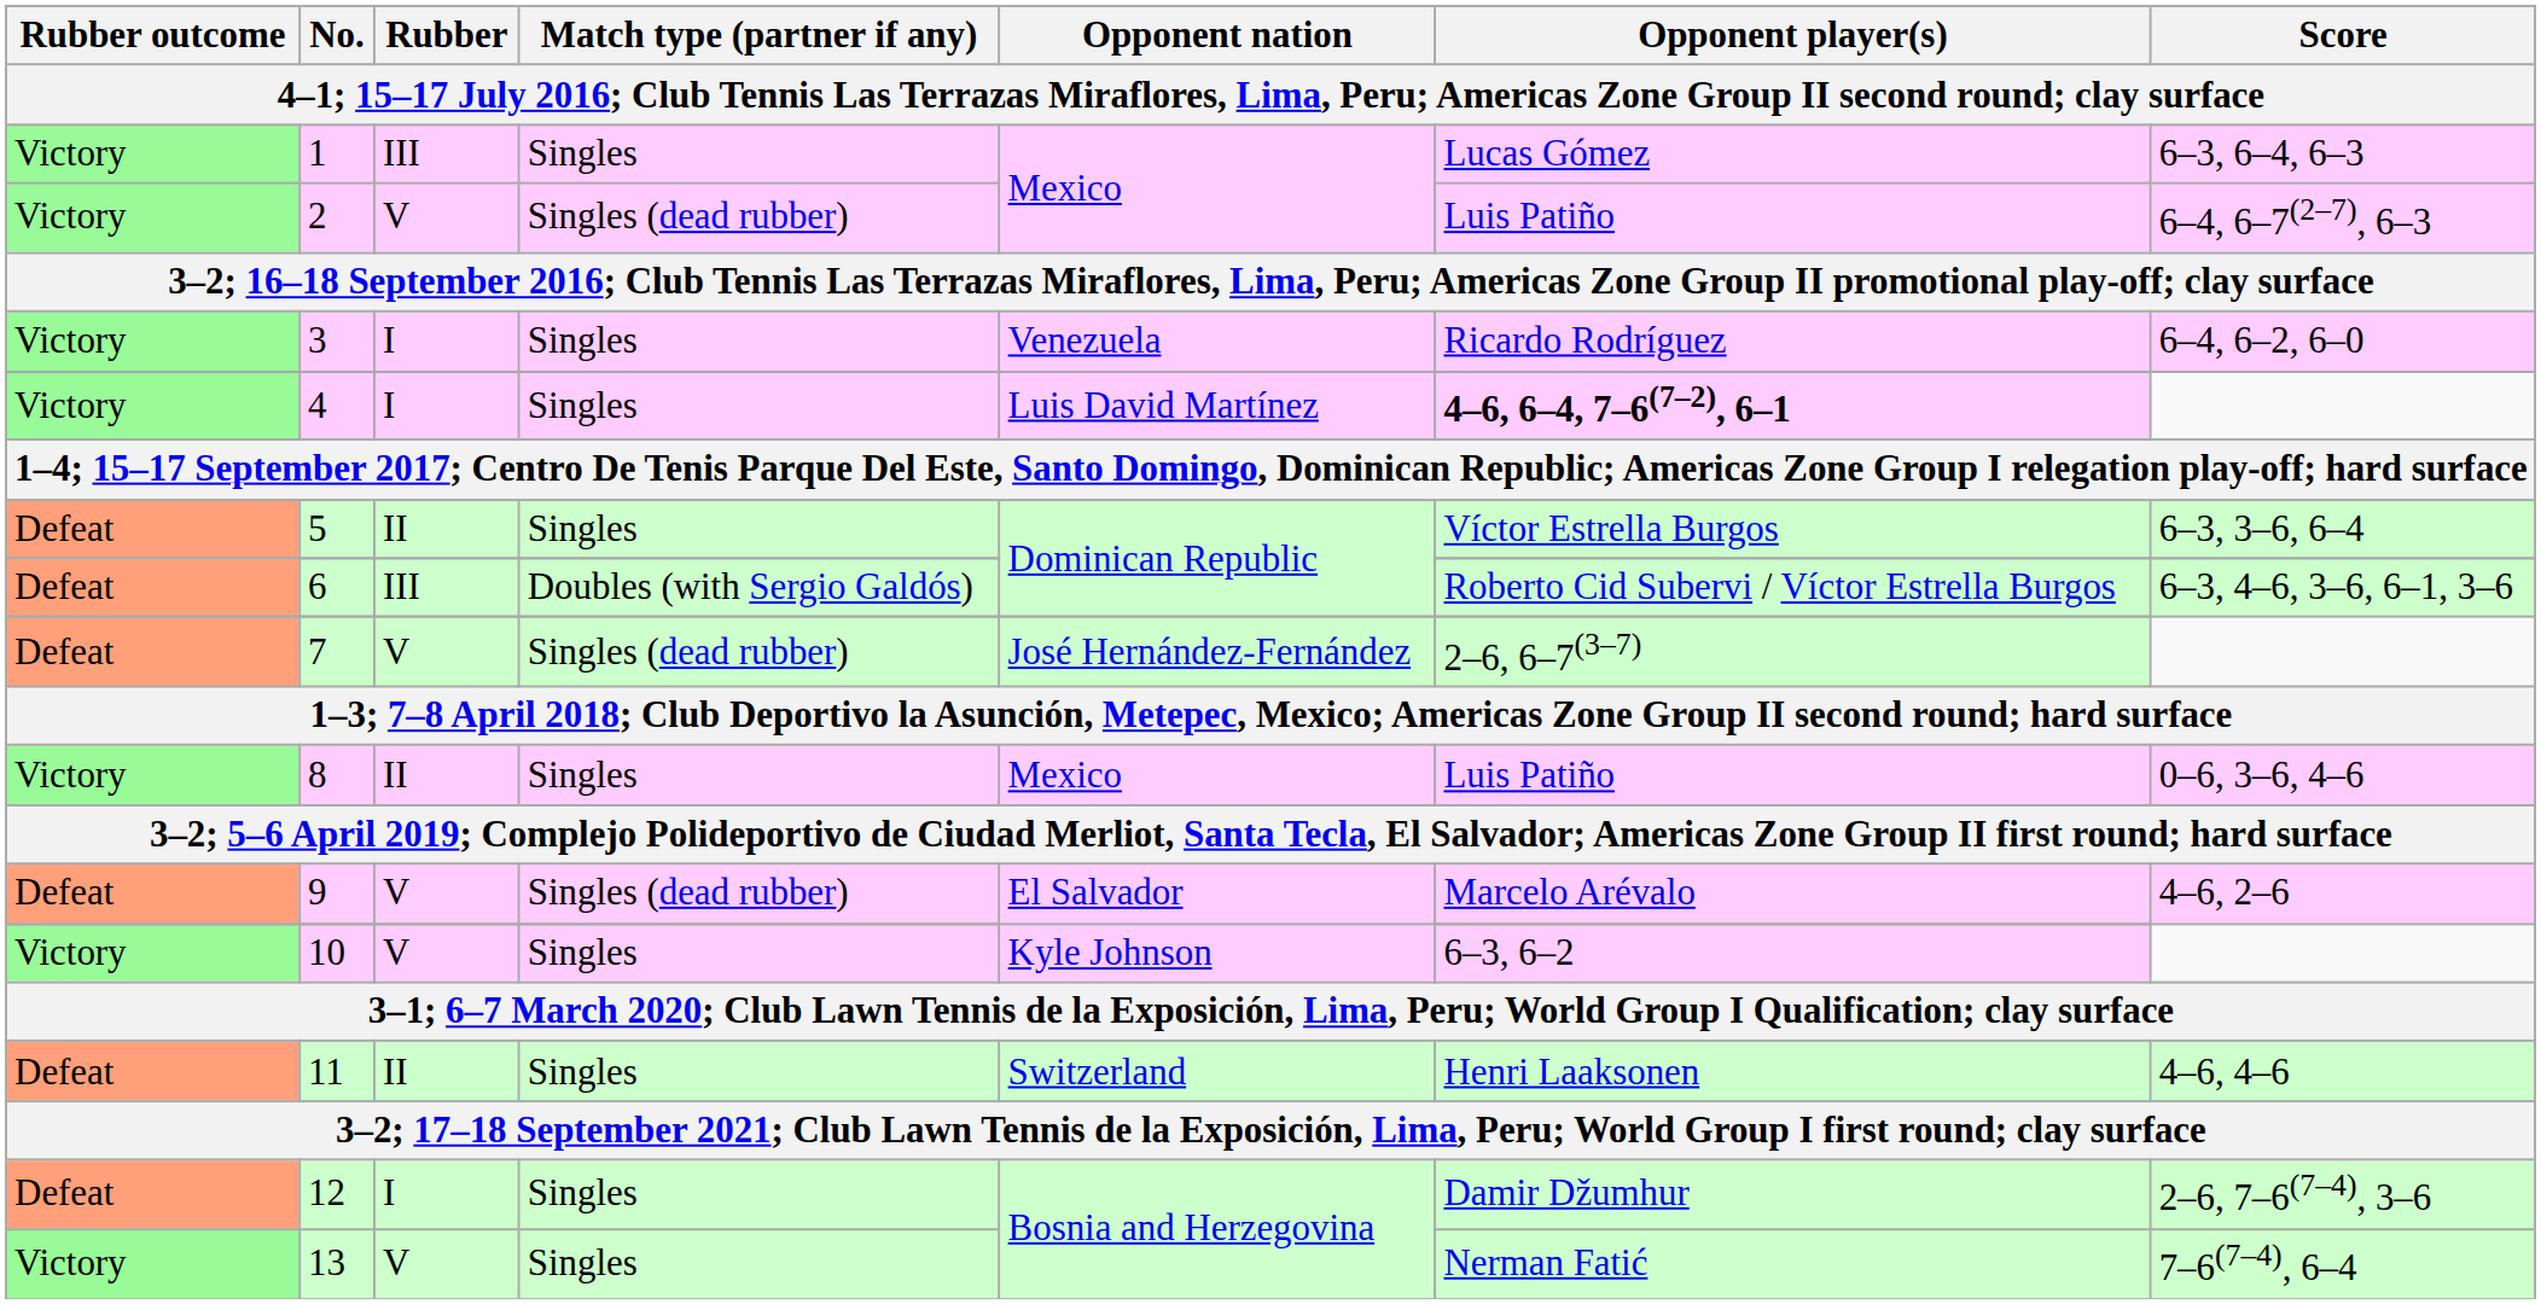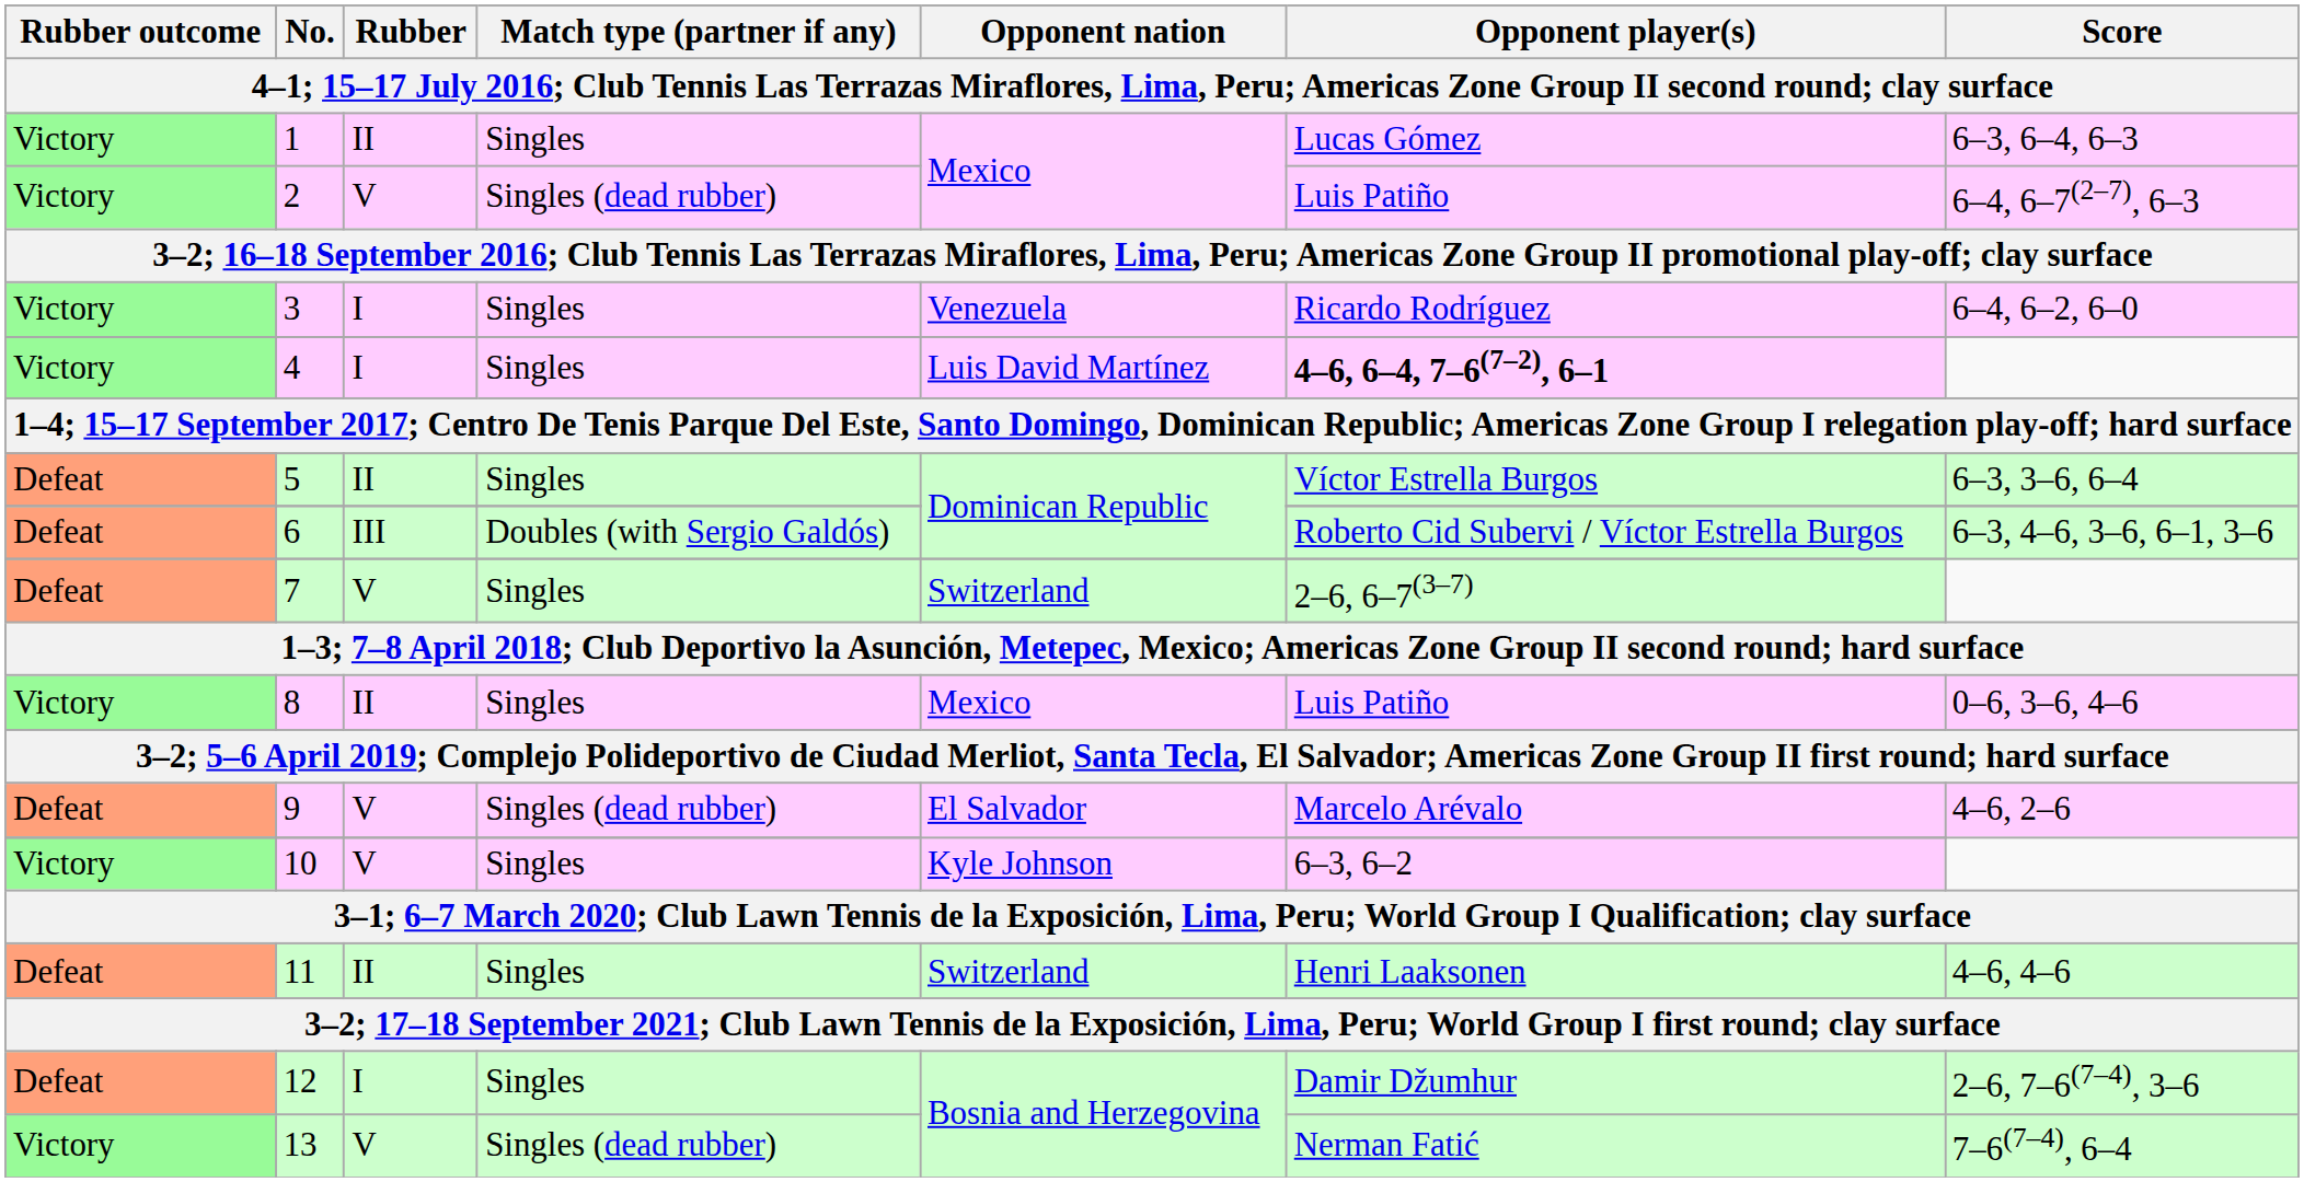1 | Rubber: III -> II
7 | Match type (partner if any): Singles (dead rubber) -> Singles
7 | Opponent nation: José Hernández-Fernández -> Switzerland
13 | Match type (partner if any): Singles -> Singles (dead rubber)
